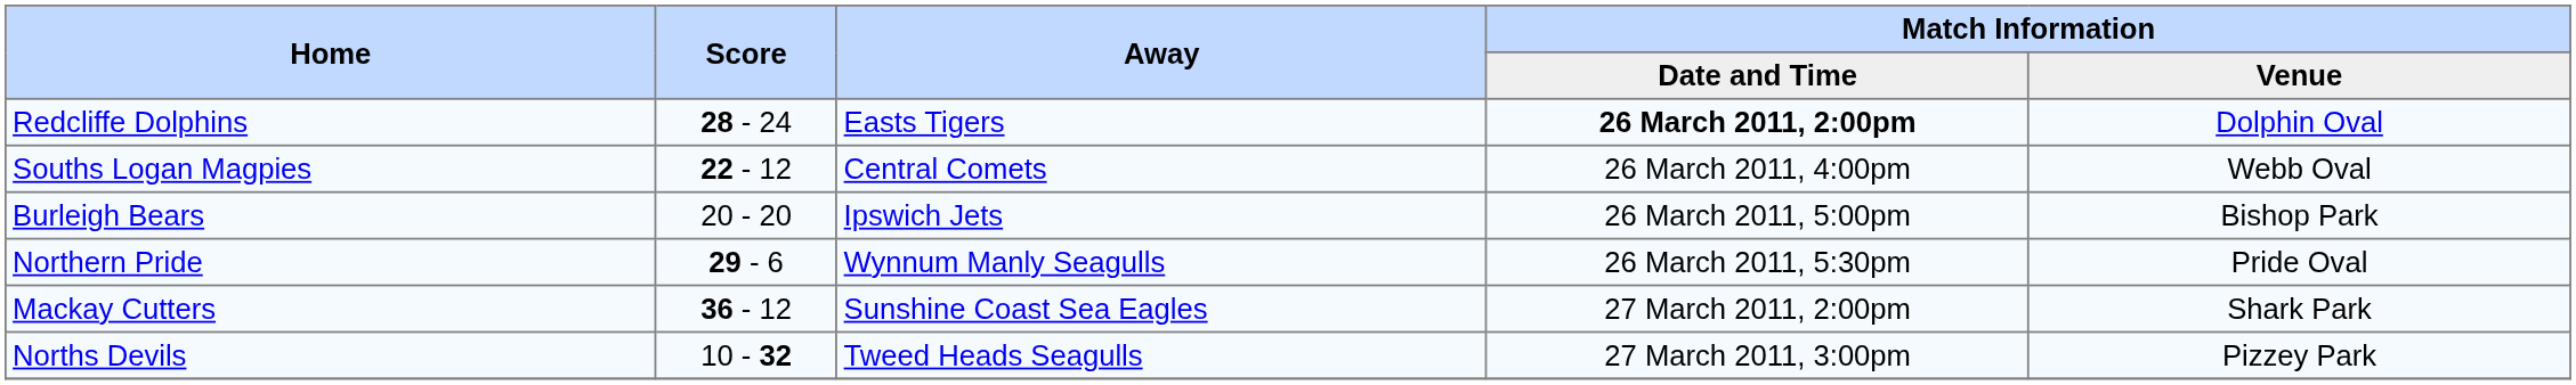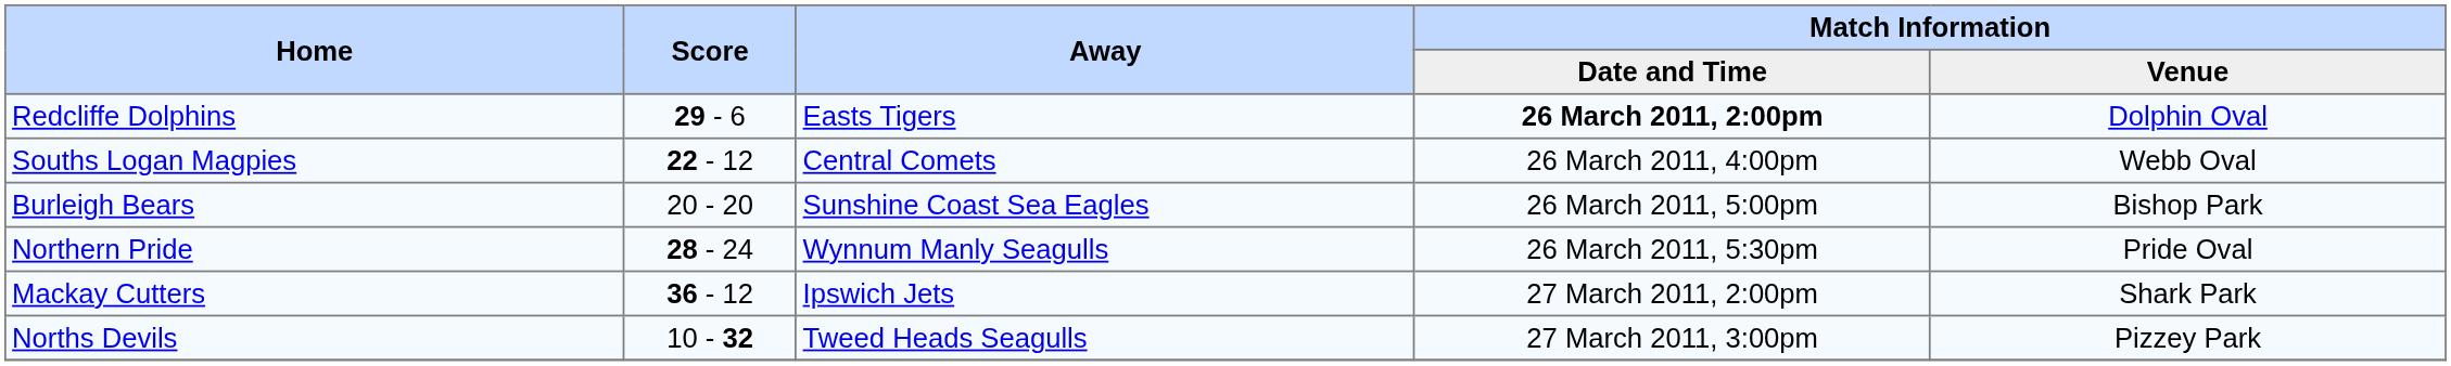Redcliffe Dolphins | Score: 28 - 24 -> 29 - 6
Burleigh Bears | Away: Ipswich Jets -> Sunshine Coast Sea Eagles
Northern Pride | Score: 29 - 6 -> 28 - 24
Mackay Cutters | Away: Sunshine Coast Sea Eagles -> Ipswich Jets
